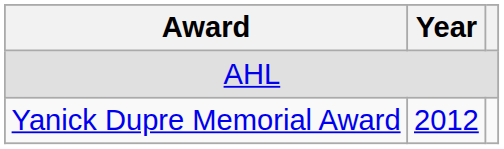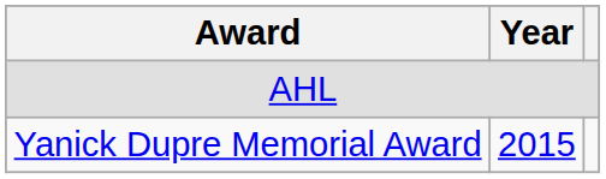Yanick Dupre Memorial Award | Year: 2012 -> 2015
